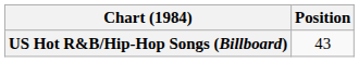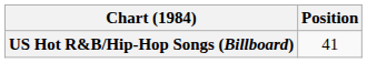US Hot R&B/Hip-Hop Songs (Billboard) | Position: 43 -> 41
